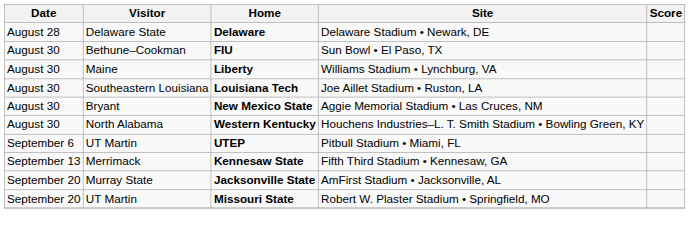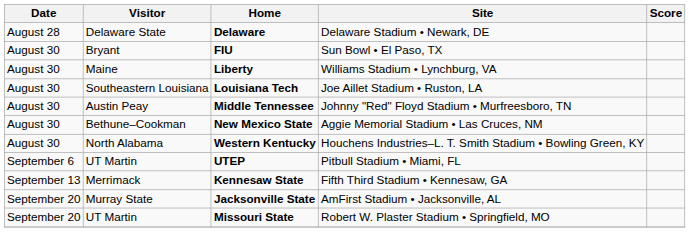FIU | Visitor: Bethune–Cookman -> Bryant
+ row: August 30 | Austin Peay | Middle Tennessee | Johnny "Red" Floyd Stadium • Murfreesboro, TN
New Mexico State | Visitor: Bryant -> Bethune–Cookman
